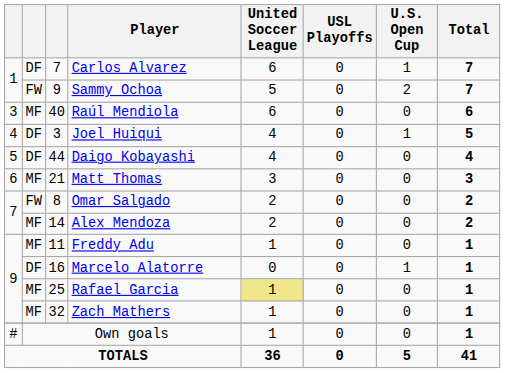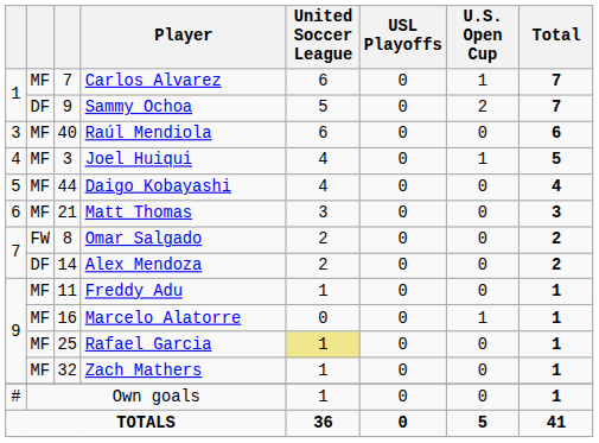Carlos Alvarez | column 2: DF -> MF
Sammy Ochoa | column 2: FW -> DF
Joel Huiqui | column 2: DF -> MF
Daigo Kobayashi | column 2: DF -> MF
Alex Mendoza | column 2: MF -> DF
Marcelo Alatorre | column 2: DF -> MF
